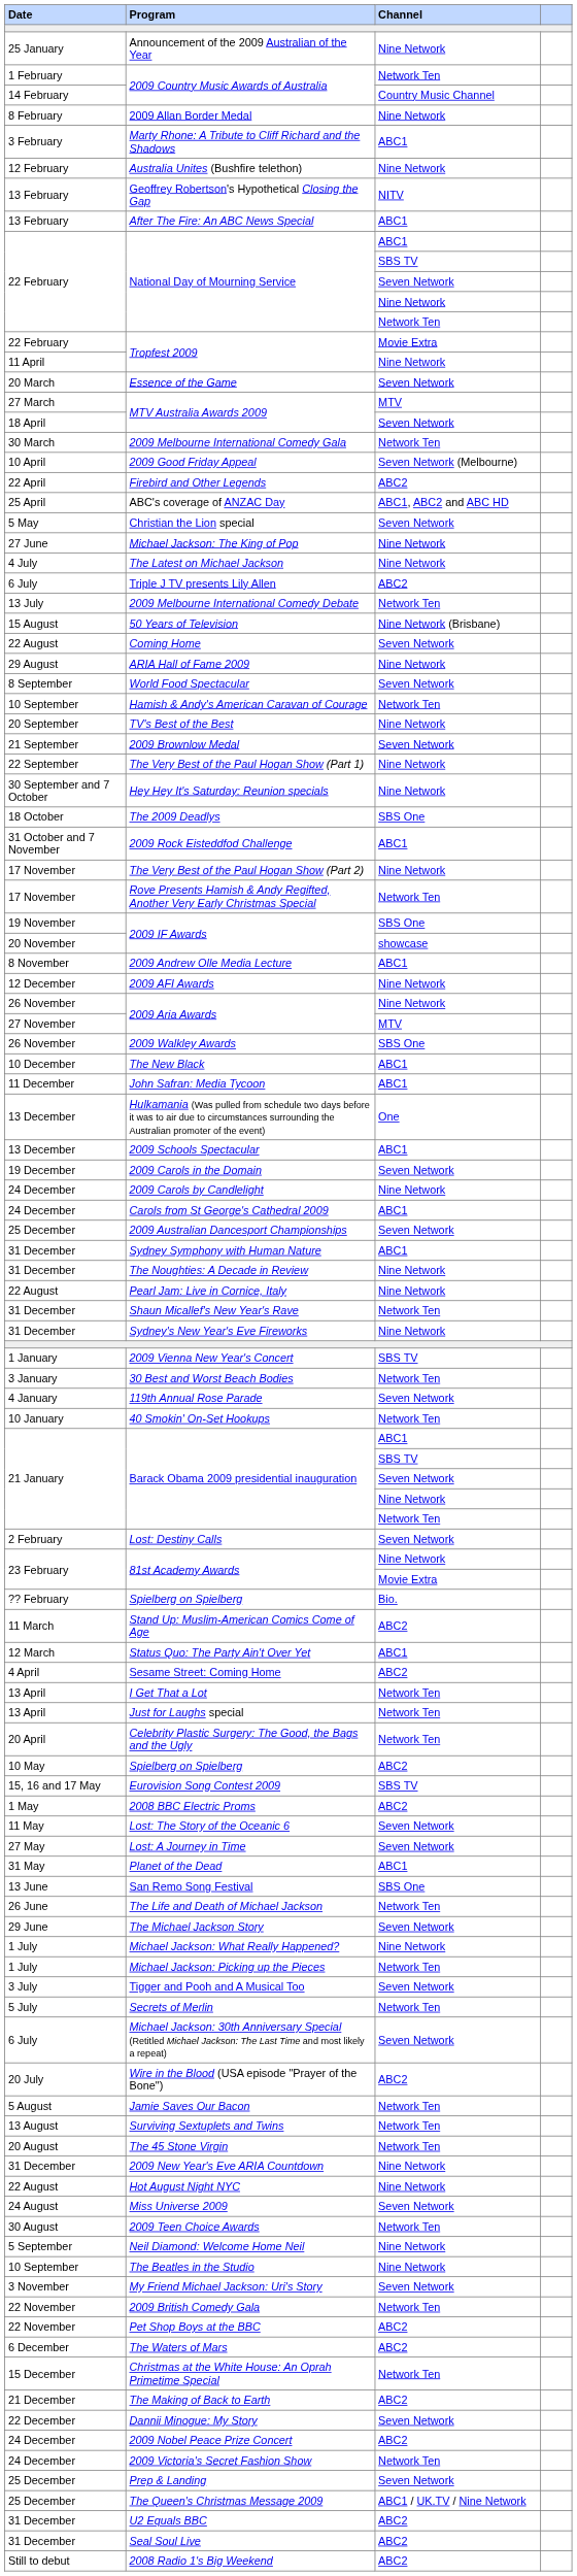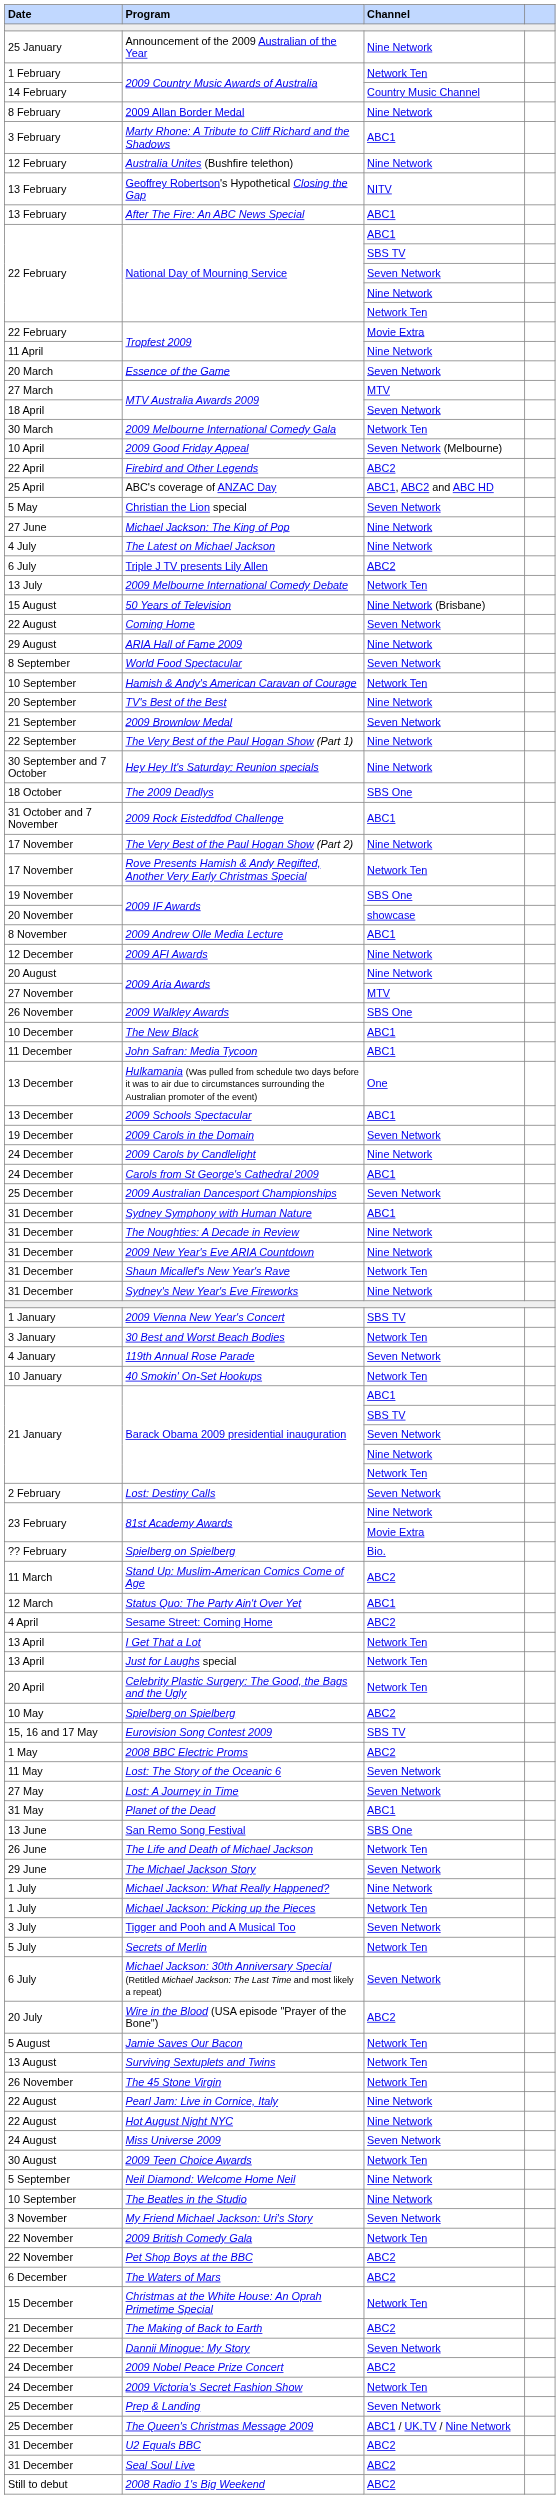2009 Aria Awards / Nine Network | Date: 26 November -> 20 August
rows swapped: 2009 New Year's Eve ARIA Countdown <-> Pearl Jam: Live in Cornice, Italy
The 45 Stone Virgin | Date: 20 August -> 26 November
